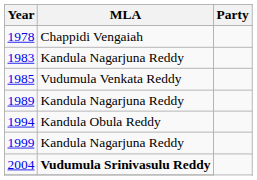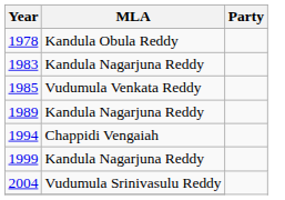1978 | MLA: Chappidi Vengaiah -> Kandula Obula Reddy
1994 | MLA: Kandula Obula Reddy -> Chappidi Vengaiah
2004 | MLA: bold -> normal
